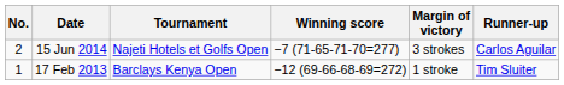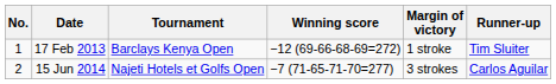rows swapped: 17 Feb 2013 <-> 15 Jun 2014
